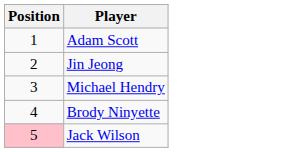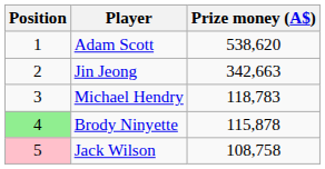+ column: Prize money (A$) | 538,620 | 342,663 | 118,783 | 115,878 | 108,758
Brody Ninyette | Position: no background -> lightgreen background
